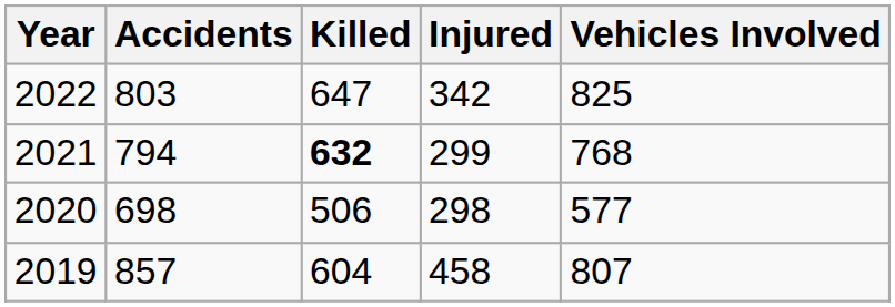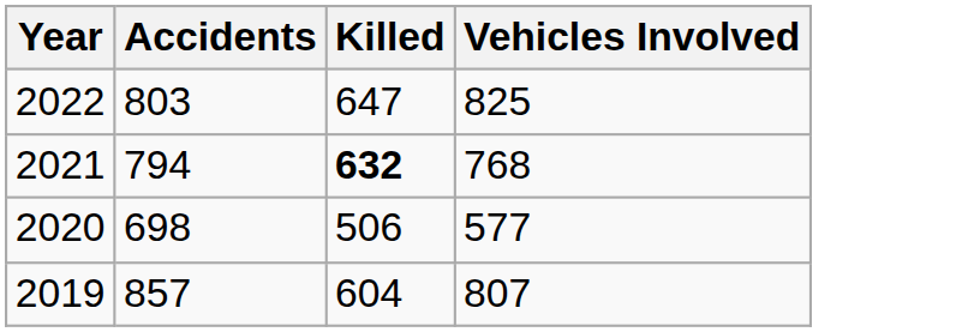- column: Injured | 342 | 299 | 298 | 458
